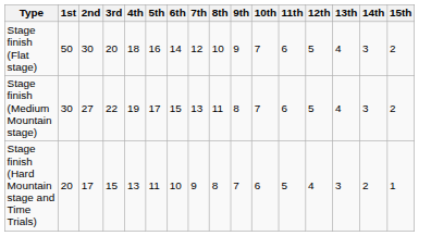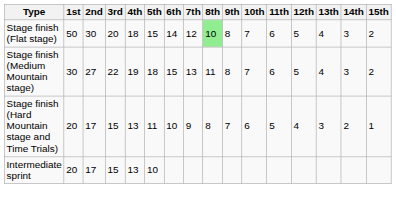Stage finish (Flat stage) | 5th: 16 -> 15
Stage finish (Flat stage) | 8th: no background -> lightgreen background
Stage finish (Flat stage) | 9th: 9 -> 8
Stage finish (Medium Mountain stage) | 5th: 17 -> 18
+ row: Intermediate sprint | 20 | 17 | 15 | 13 | 10
